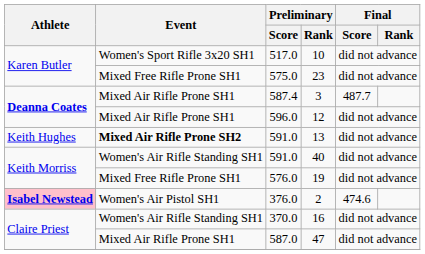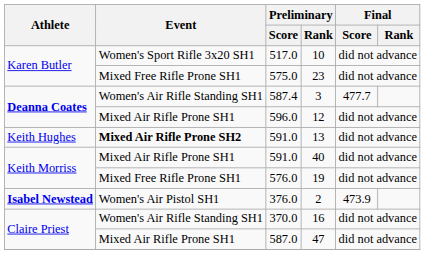3 | Event: Mixed Air Rifle Prone SH1 -> Women's Air Rifle Standing SH1
3 | Final / Score: 487.7 -> 477.7
40 | Event: Women's Air Rifle Standing SH1 -> Mixed Air Rifle Prone SH1
2 | Athlete: pink background -> no background
2 | Final / Score: 474.6 -> 473.9
